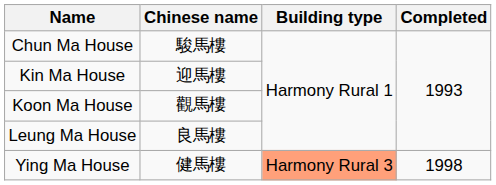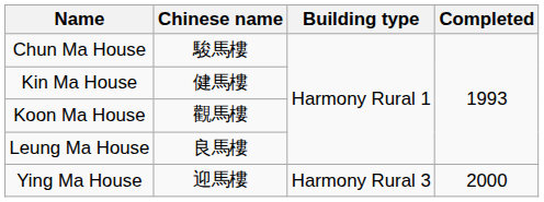Kin Ma House | Chinese name: 迎馬樓 -> 健馬樓
Ying Ma House | Chinese name: 健馬樓 -> 迎馬樓
Ying Ma House | Building type: lightsalmon background -> no background
Ying Ma House | Completed: 1998 -> 2000
